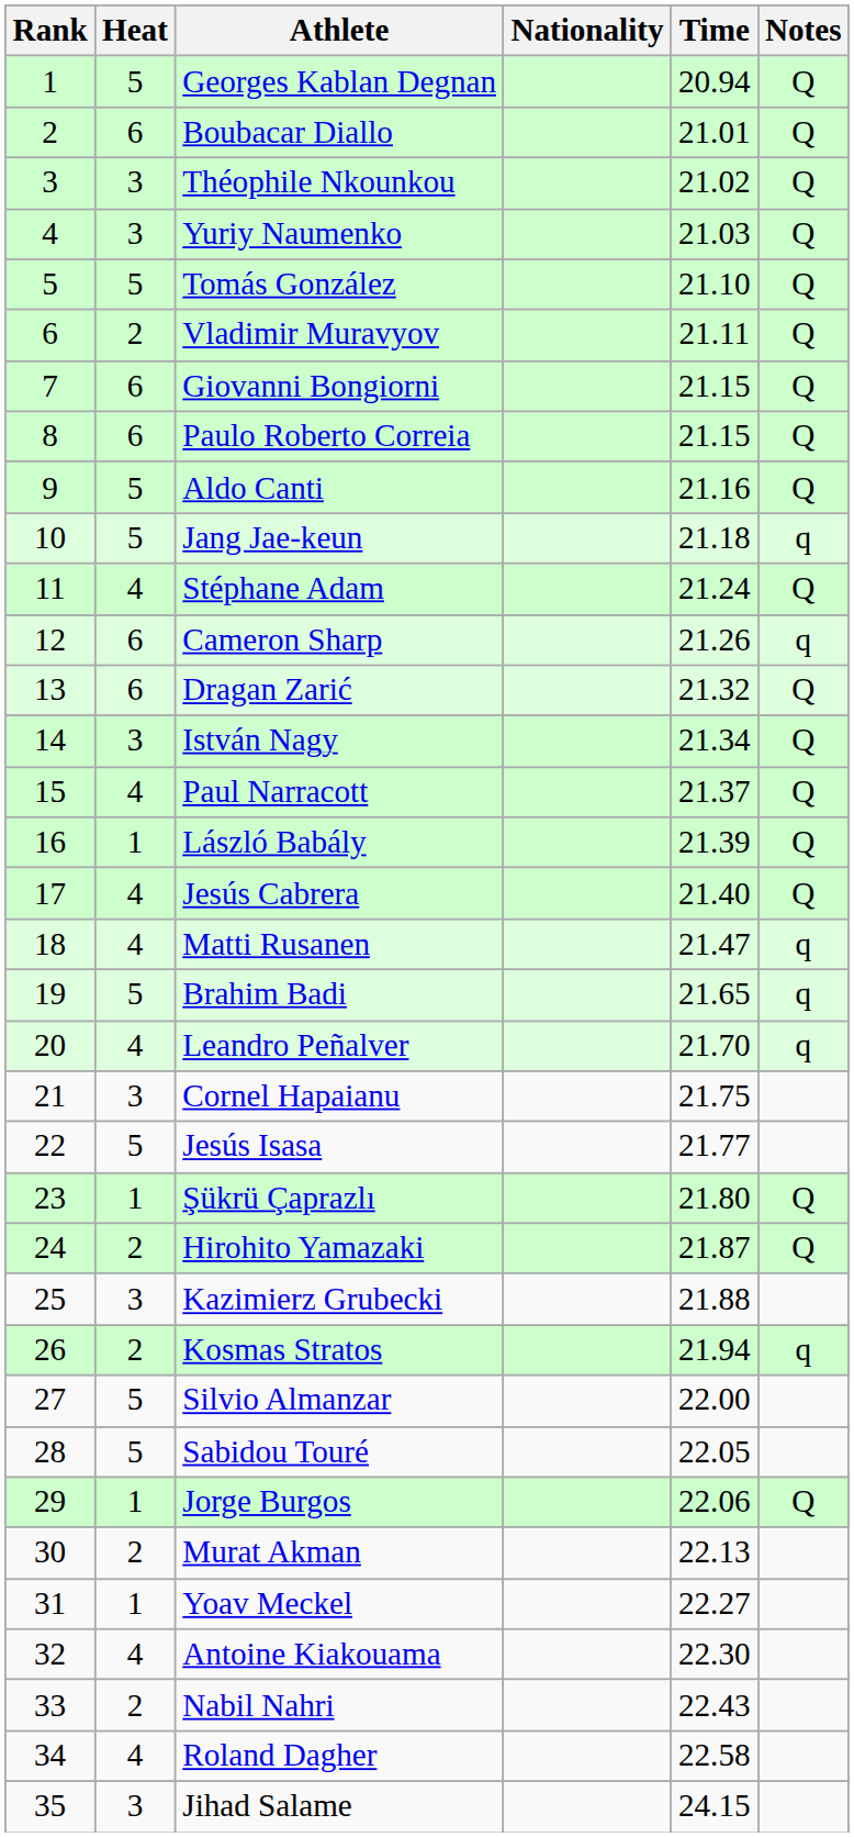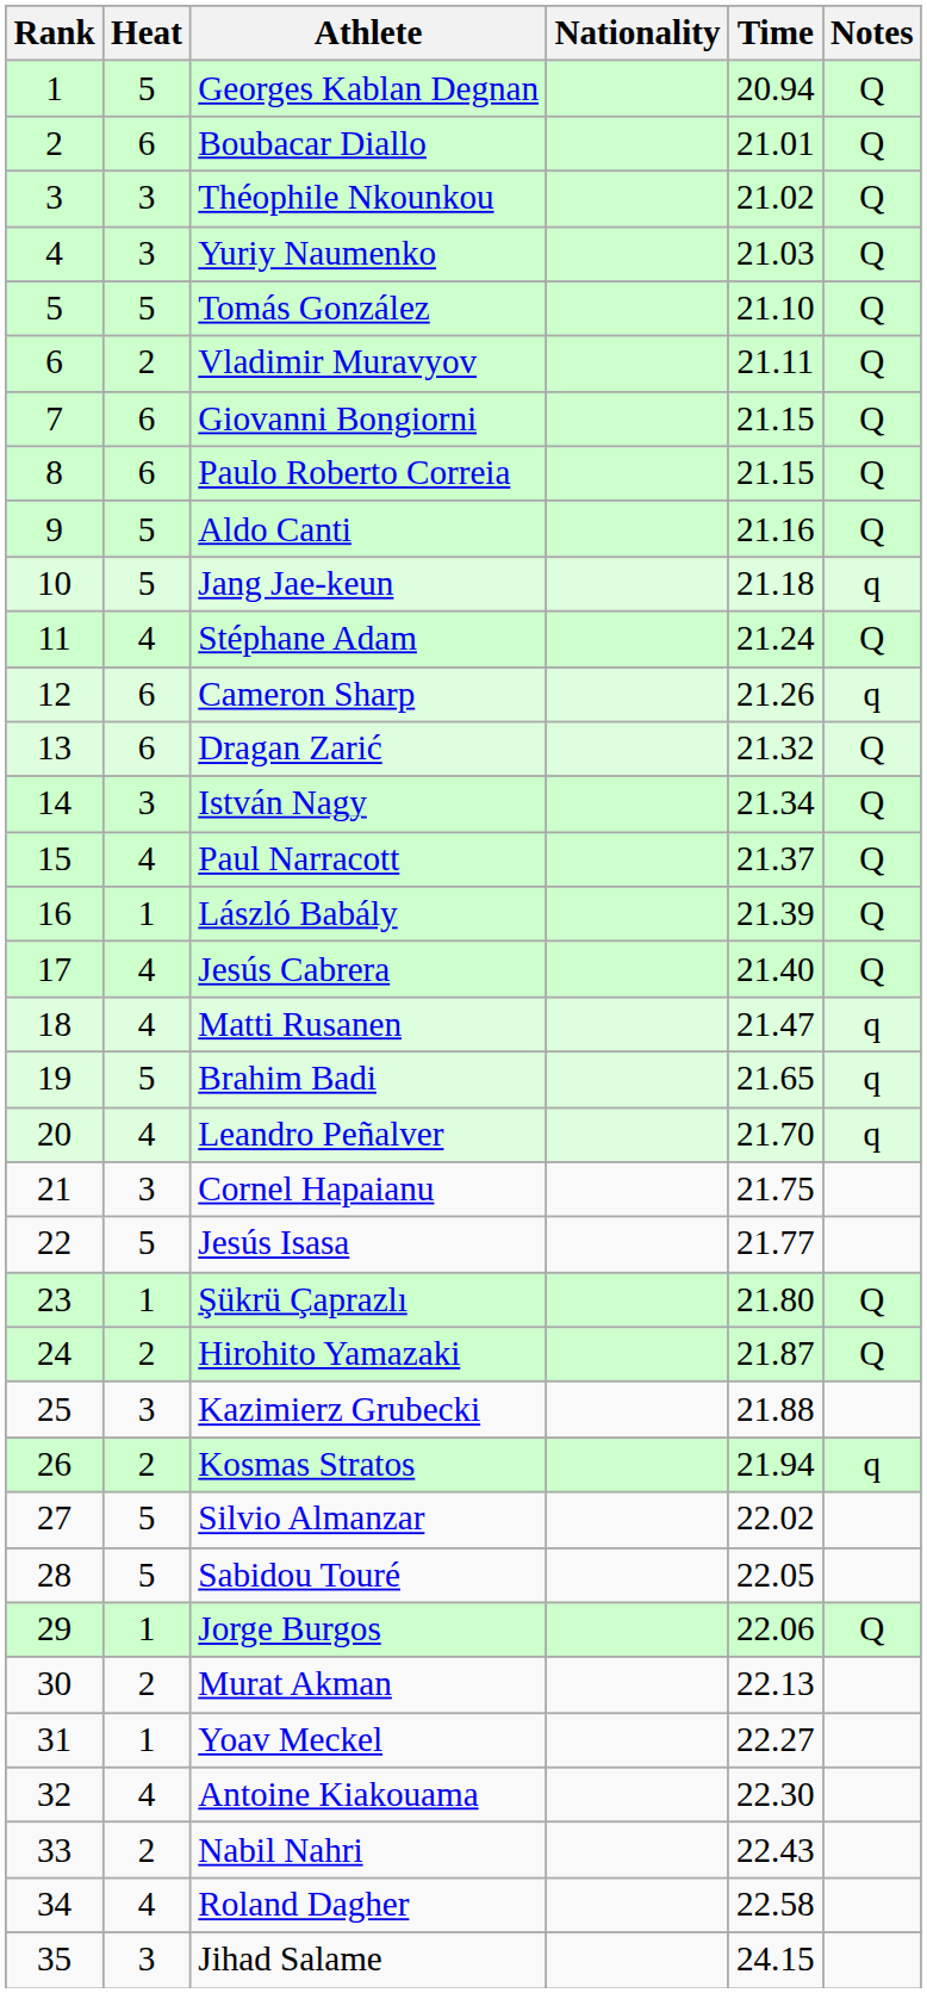Silvio Almanzar | Time: 22.00 -> 22.02
